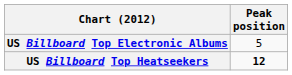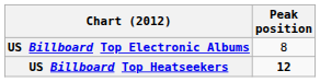US Billboard Top Electronic Albums | Peak position: 5 -> 8
